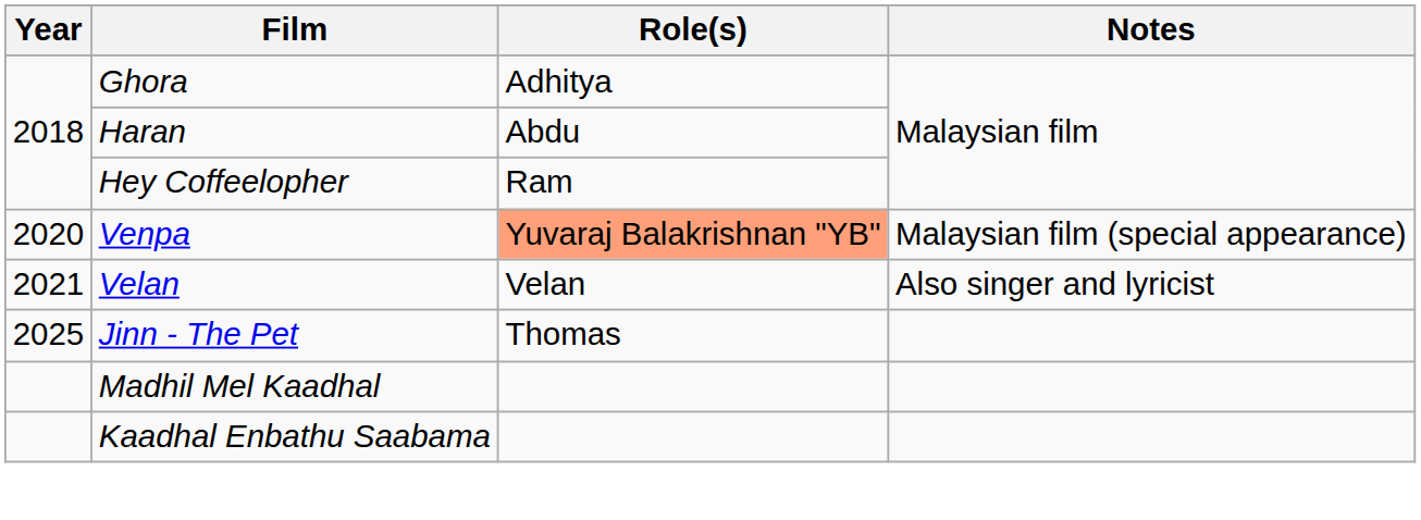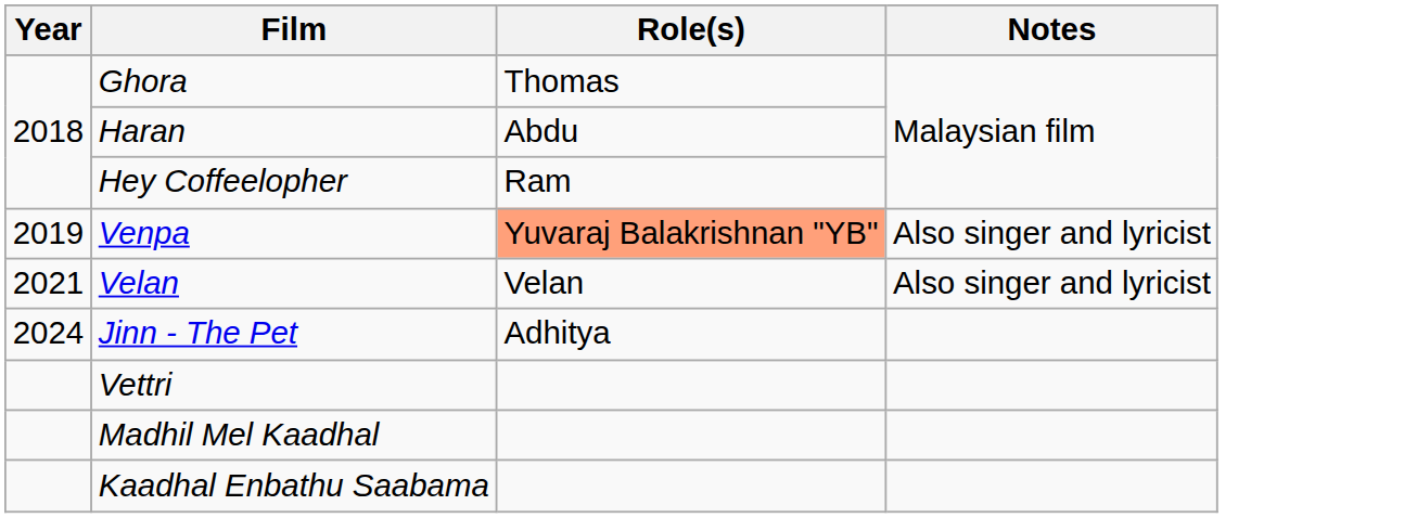Ghora | Role(s): Adhitya -> Thomas
Venpa | Year: 2020 -> 2019
Venpa | Notes: Malaysian film (special appearance) -> Also singer and lyricist
Jinn - The Pet | Year: 2025 -> 2024
Jinn - The Pet | Role(s): Thomas -> Adhitya
+ row: Vettri
